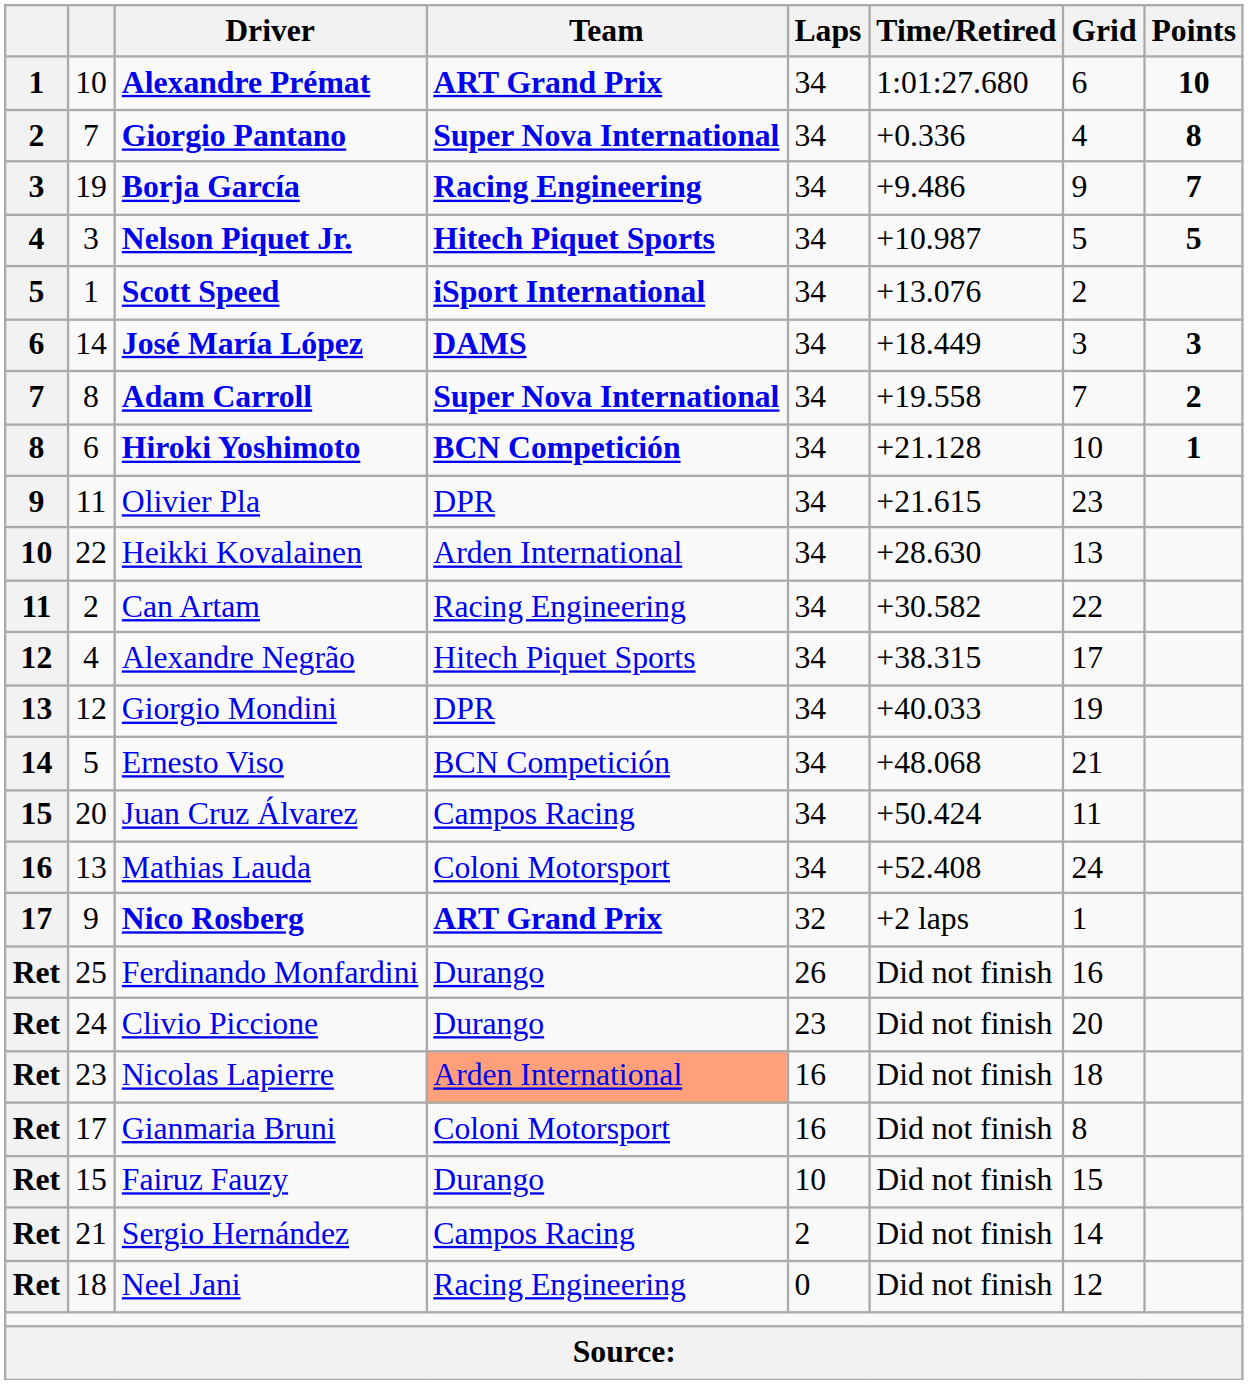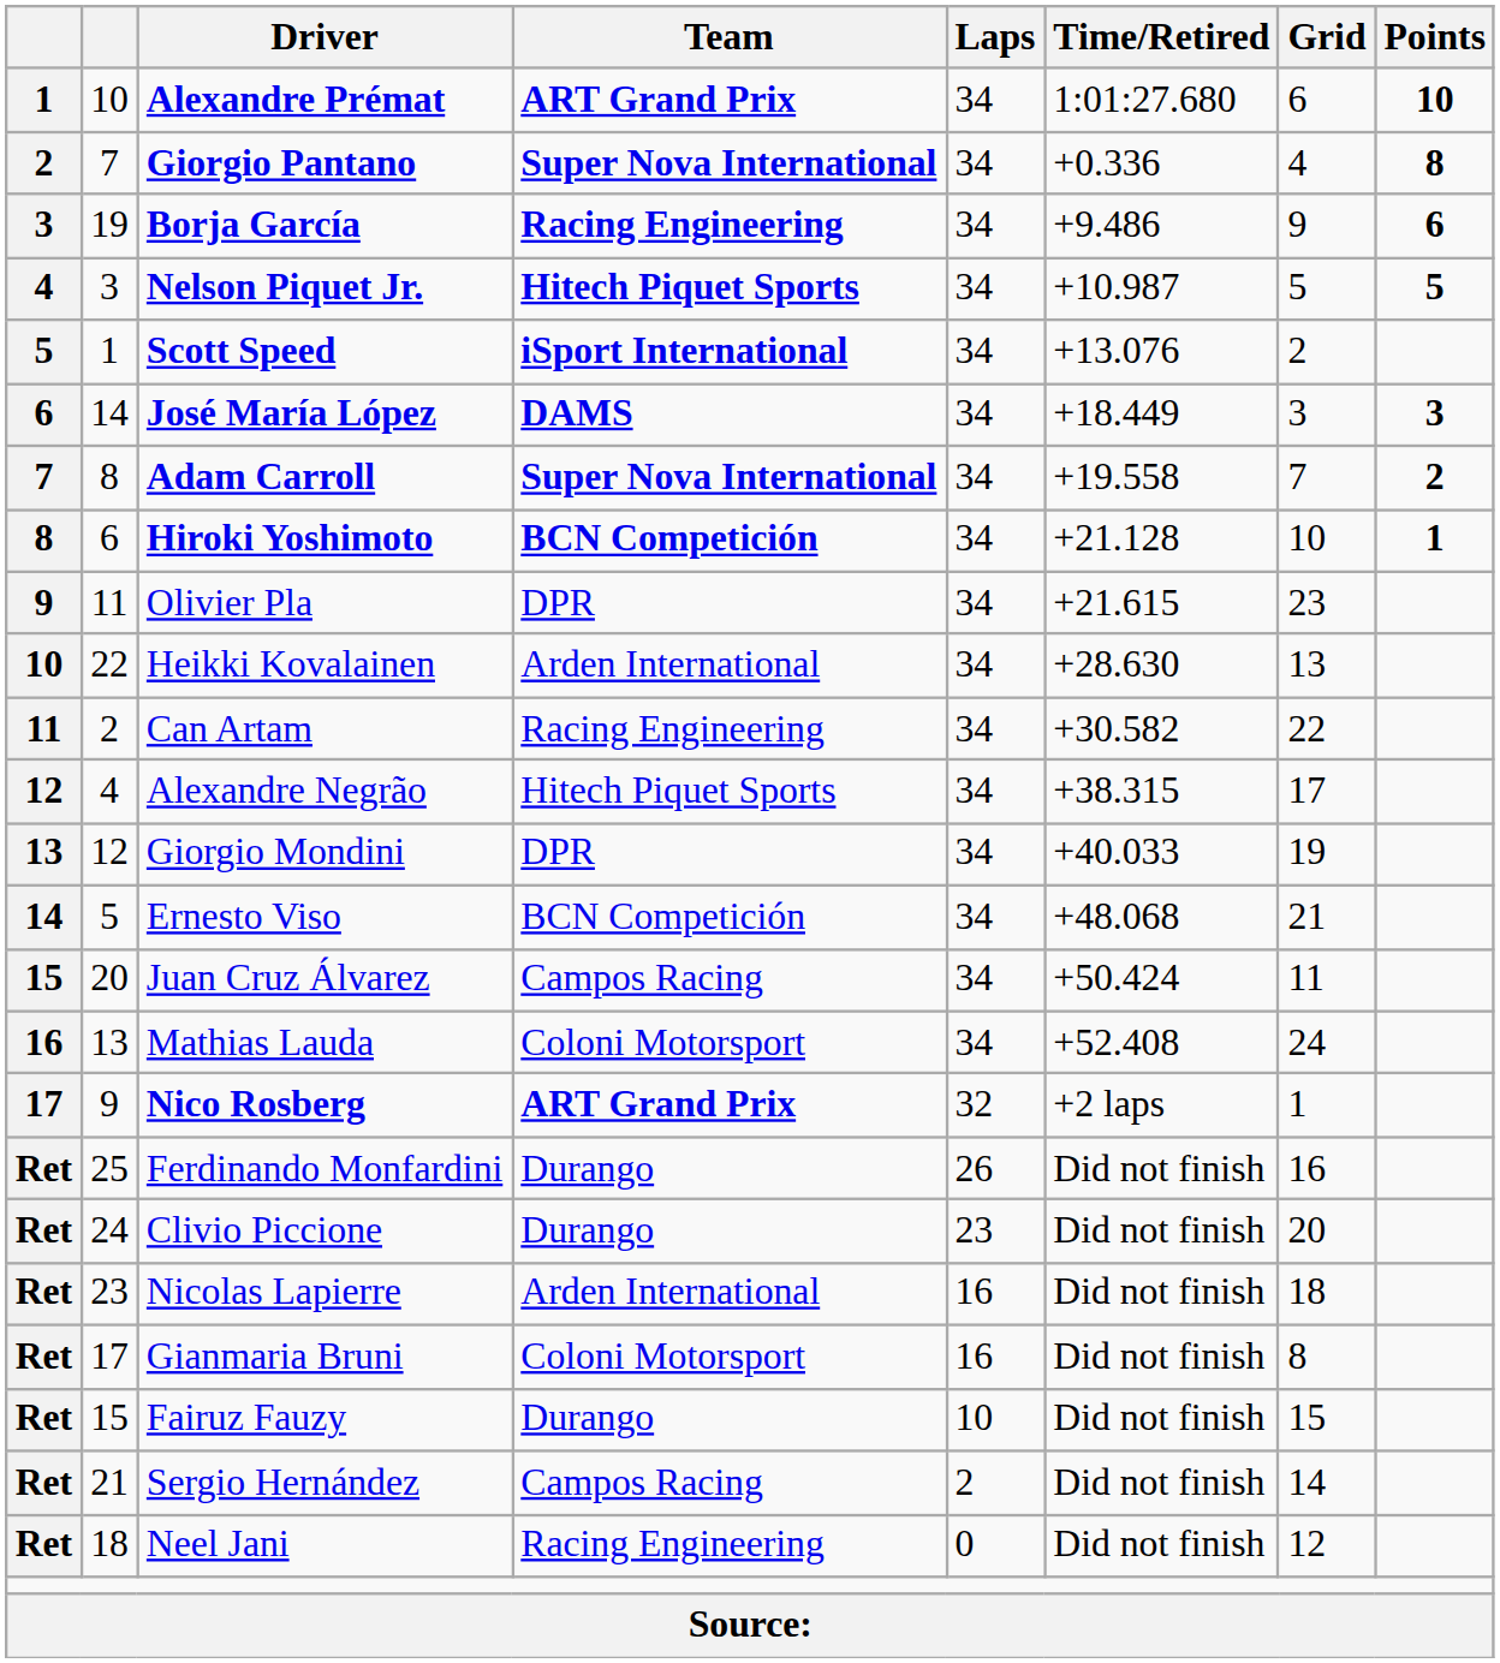Borja García | Points: 7 -> 6
Nicolas Lapierre | Team: lightsalmon background -> no background
